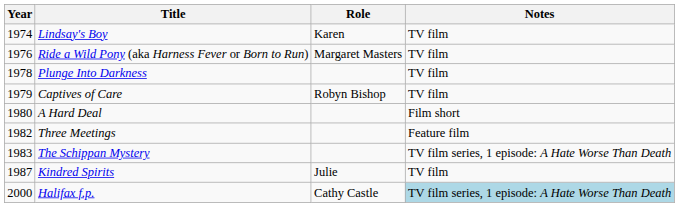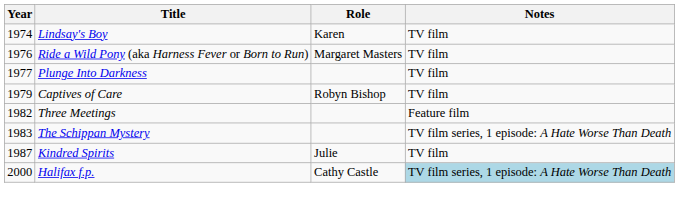Plunge Into Darkness | Year: 1978 -> 1977
- row: 1980 | A Hard Deal | Film short
